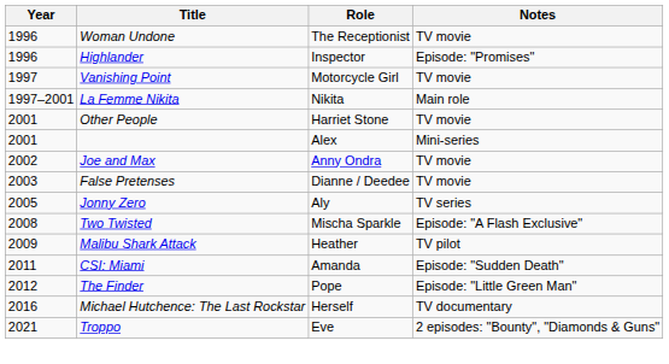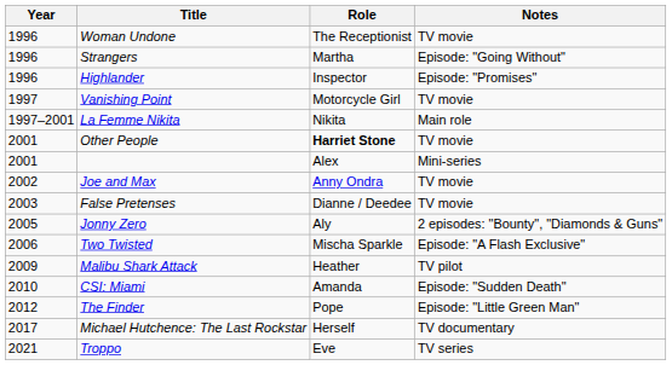+ row: 1996 | Strangers | Martha | Episode: "Going Without"
Other People | Role: normal -> bold
Jonny Zero | Notes: TV series -> 2 episodes: "Bounty", "Diamonds & Guns"
Two Twisted | Year: 2008 -> 2006
CSI: Miami | Year: 2011 -> 2010
Michael Hutchence: The Last Rockstar | Year: 2016 -> 2017
Troppo | Notes: 2 episodes: "Bounty", "Diamonds & Guns" -> TV series
